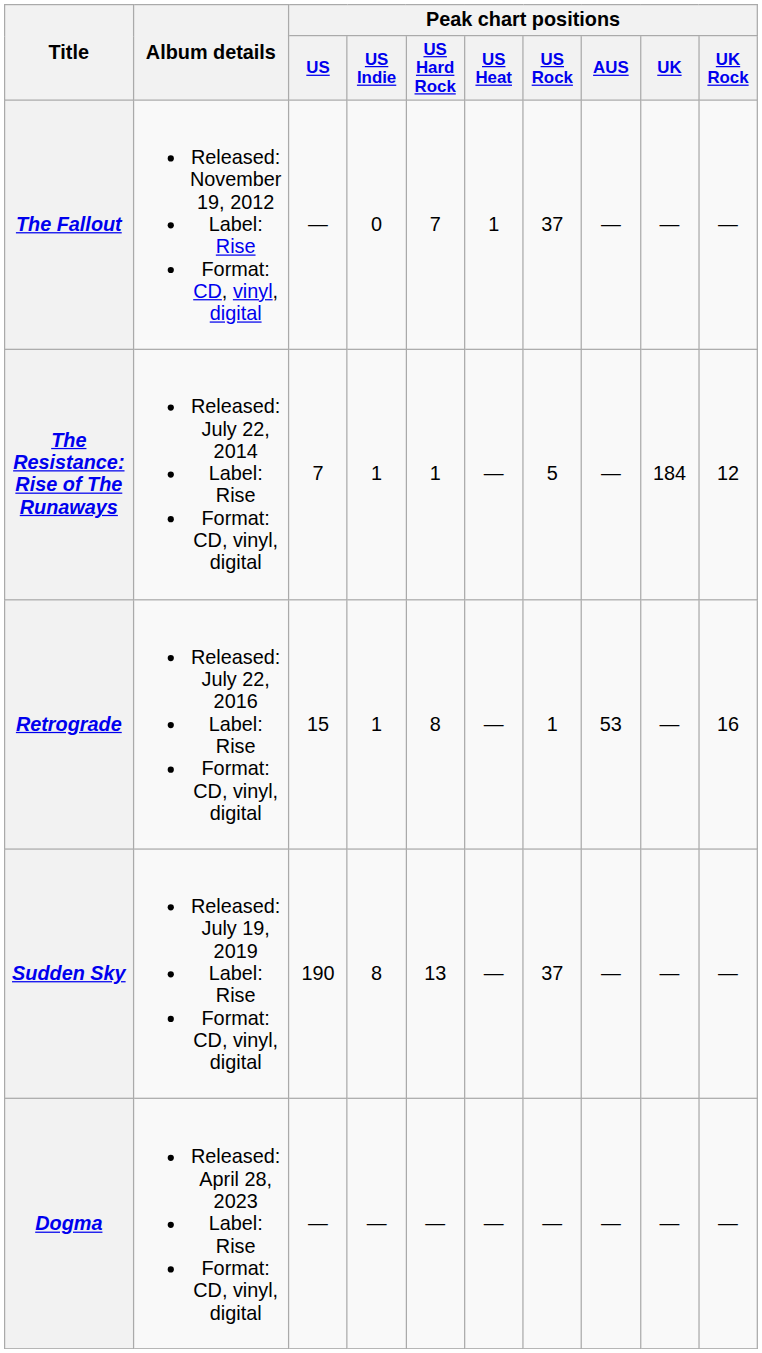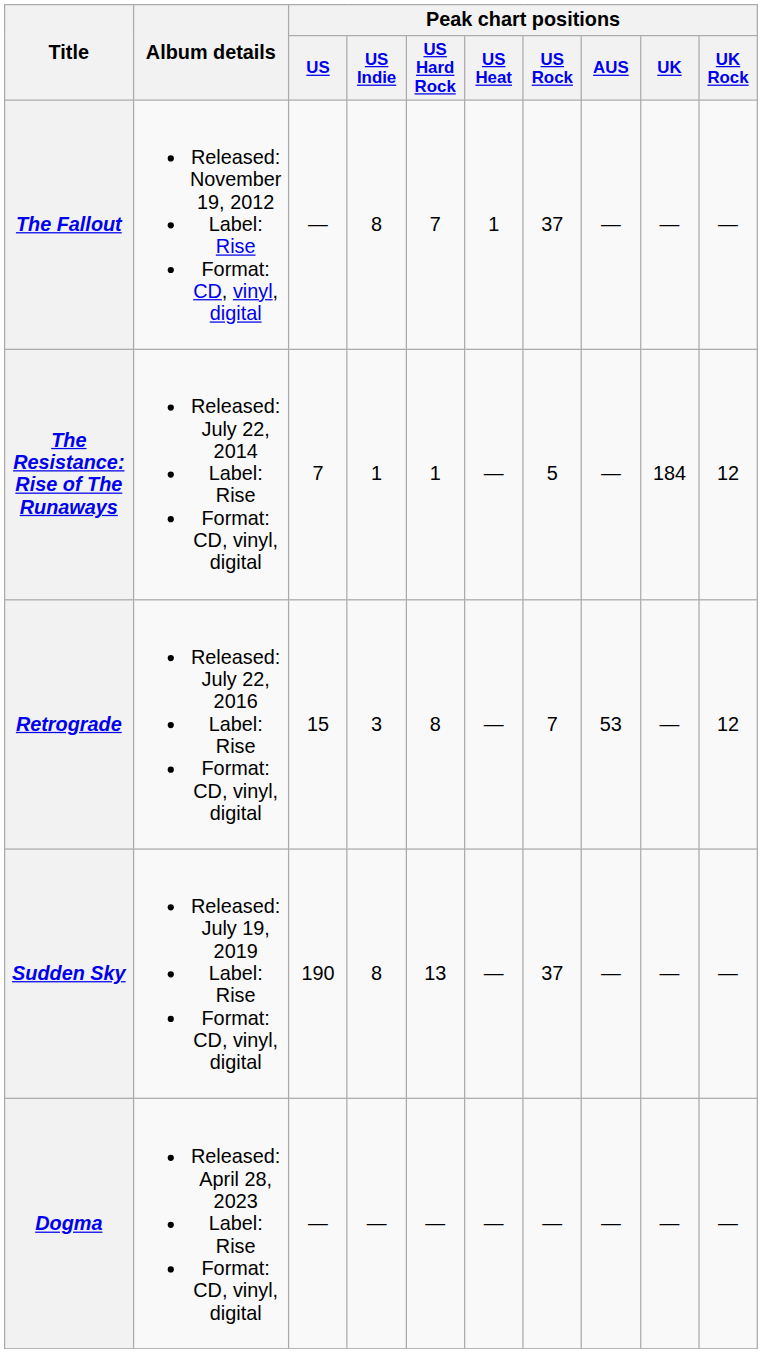The Fallout | Peak chart positions / US Indie: 0 -> 8
Retrograde | Peak chart positions / US Indie: 1 -> 3
Retrograde | Peak chart positions / US Rock: 1 -> 7
Retrograde | Peak chart positions / UK Rock: 16 -> 12
